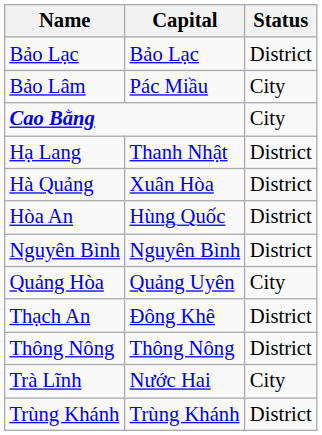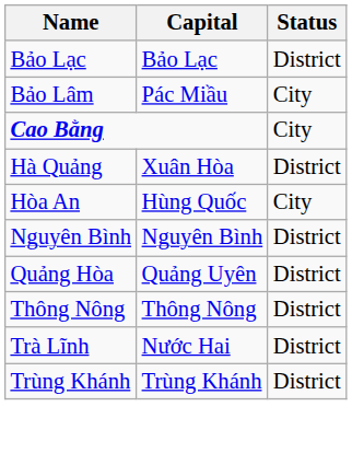- row: Hạ Lang | Thanh Nhật | District
Hòa An | Status: District -> City
Quảng Hòa | Status: City -> District
- row: Thạch An | Đông Khê | District
Trà Lĩnh | Status: City -> District
